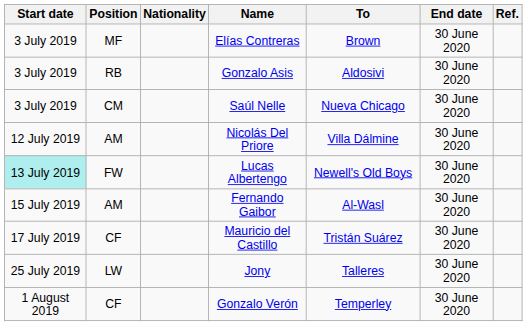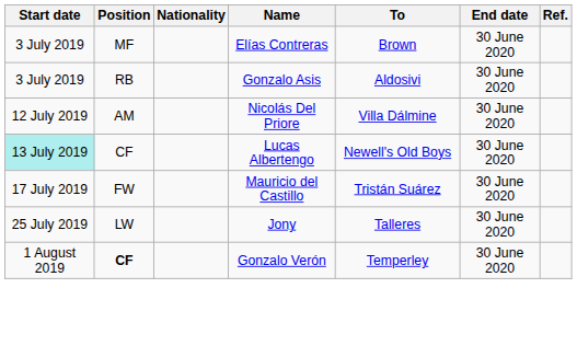- row: 3 July 2019 | CM | Saúl Nelle | Nueva Chicago | 30 June 2020
Lucas Albertengo | Position: FW -> CF
- row: 15 July 2019 | AM | Fernando Gaibor | Al-Wasl | 30 June 2020
Mauricio del Castillo | Position: CF -> FW
Gonzalo Verón | Position: normal -> bold
